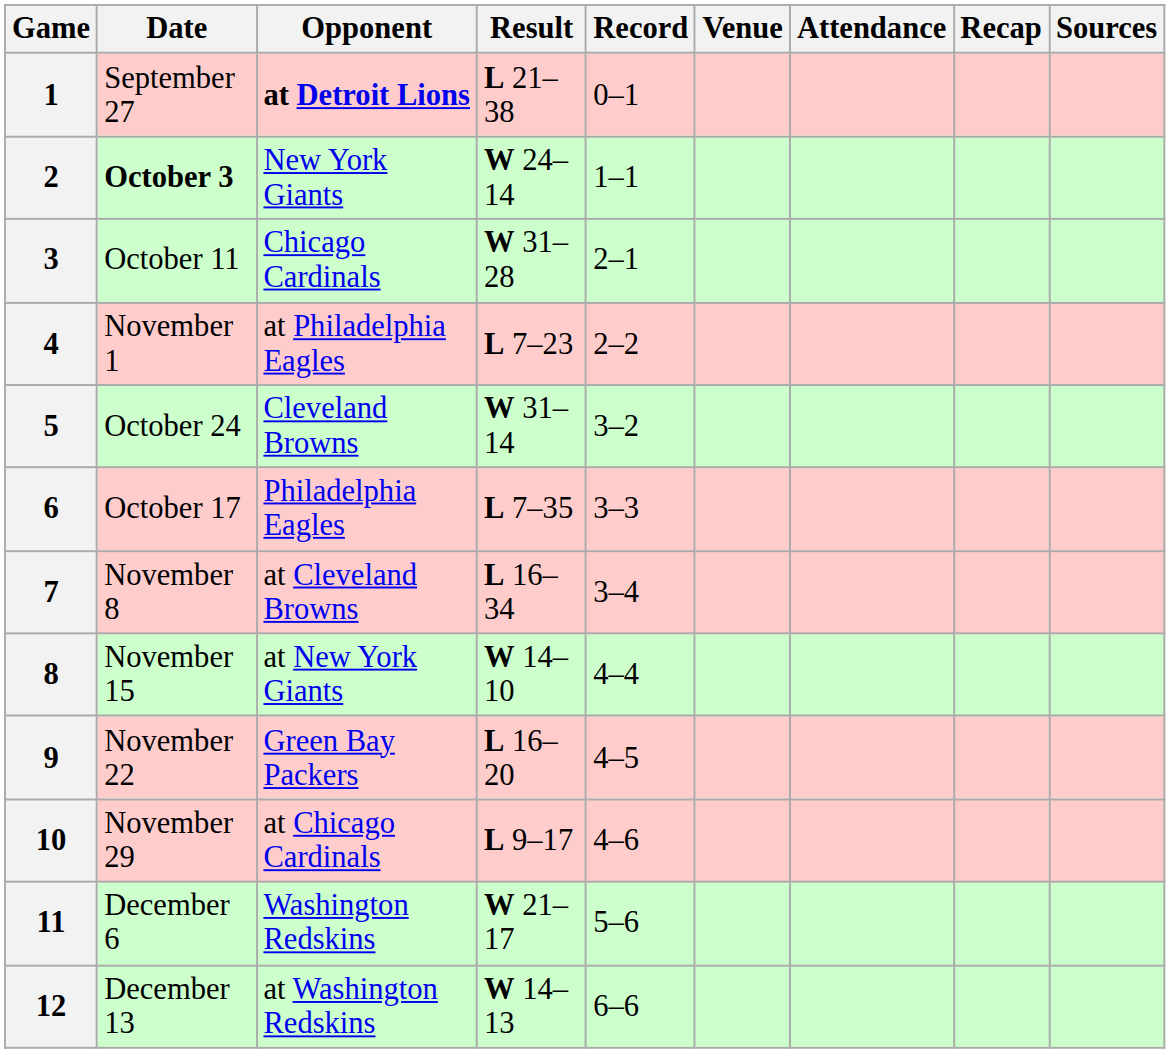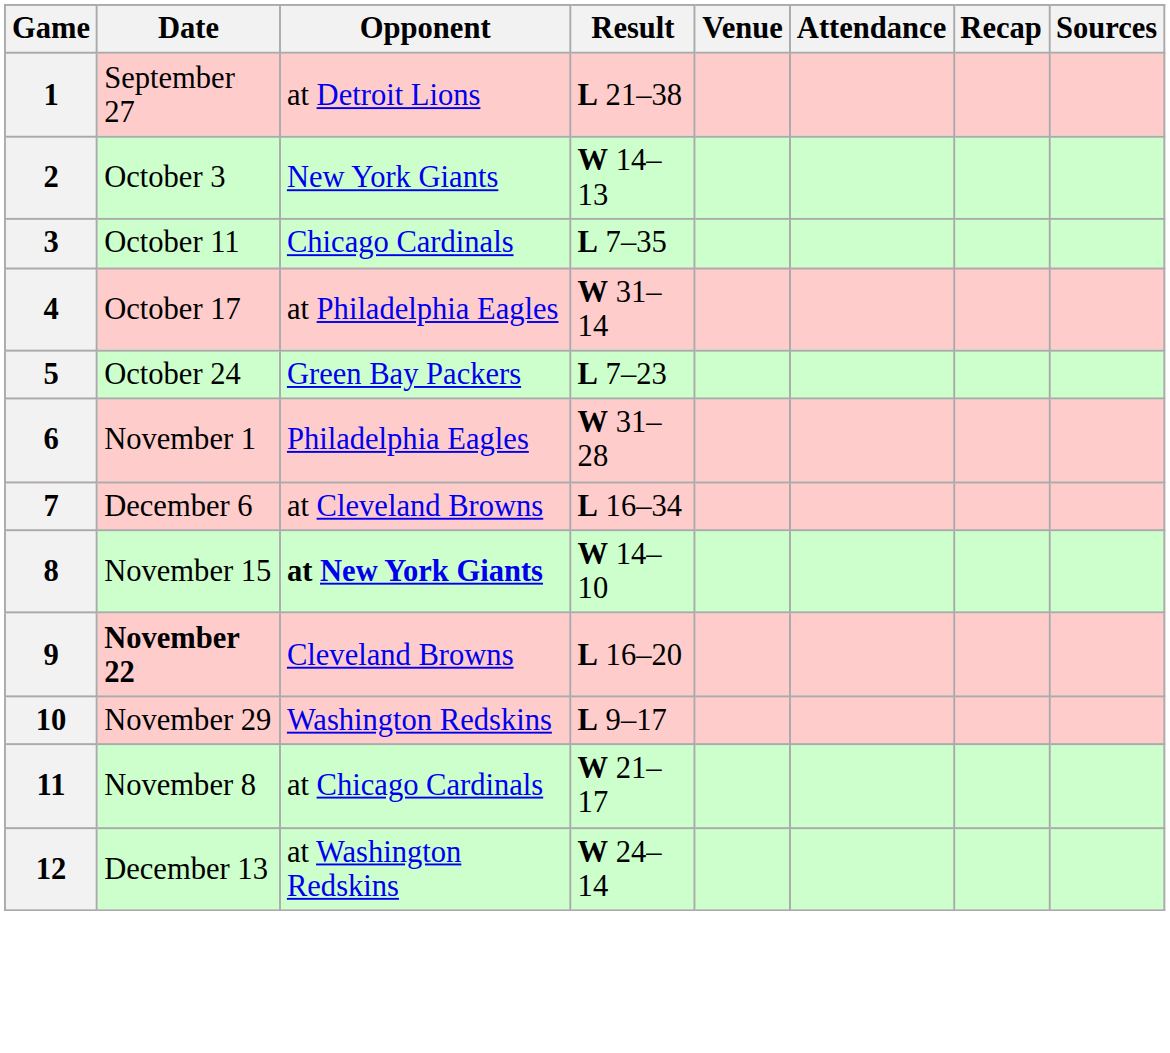- column: Record | 0–1 | 1–1 | 2–1 | 2–2 | 3–2 | 3–3 | 3–4 | 4–4 | 4–5 | 4–6 | 5–6 | 6–6
1 | Opponent: bold -> normal
2 | Date: bold -> normal
2 | Result: W 24–14 -> W 14–13
3 | Result: W 31–28 -> L 7–35
4 | Date: November 1 -> October 17
4 | Result: L 7–23 -> W 31–14
5 | Opponent: Cleveland Browns -> Green Bay Packers
5 | Result: W 31–14 -> L 7–23
6 | Date: October 17 -> November 1
6 | Result: L 7–35 -> W 31–28
7 | Date: November 8 -> December 6
8 | Opponent: normal -> bold
9 | Date: normal -> bold
9 | Opponent: Green Bay Packers -> Cleveland Browns
10 | Opponent: at Chicago Cardinals -> Washington Redskins
11 | Date: December 6 -> November 8
11 | Opponent: Washington Redskins -> at Chicago Cardinals
12 | Result: W 14–13 -> W 24–14
